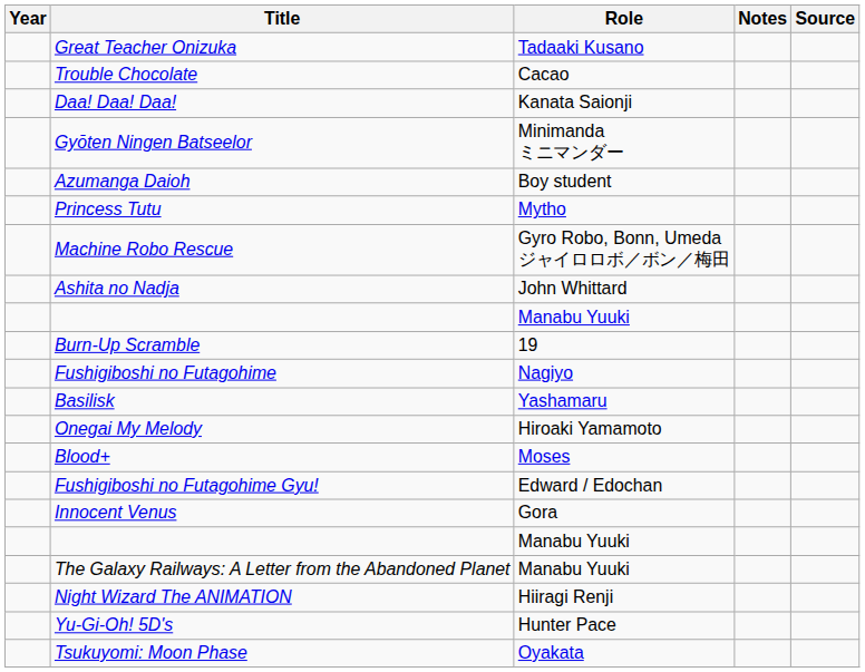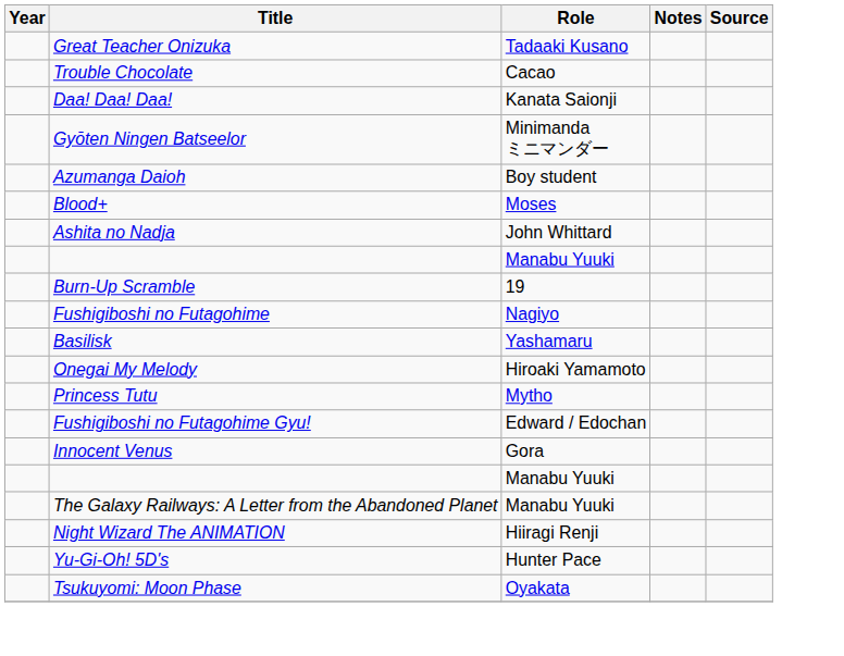rows swapped: Princess Tutu <-> Blood+
- row: Machine Robo Rescue | Gyro Robo, Bonn, Umeda ジャイロロボ／ボン／梅田
